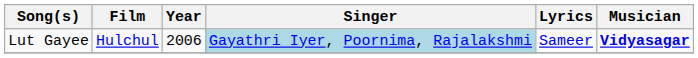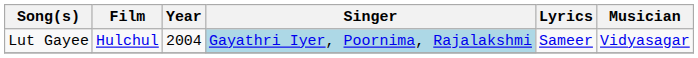Lut Gayee | Year: 2006 -> 2004
Lut Gayee | Musician: bold -> normal
